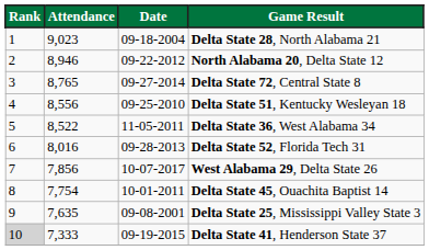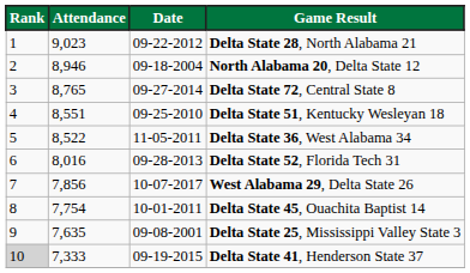Delta State 28, North Alabama 21 | Date: 09-18-2004 -> 09-22-2012
North Alabama 20, Delta State 12 | Date: 09-22-2012 -> 09-18-2004
Delta State 51, Kentucky Wesleyan 18 | Attendance: 8,556 -> 8,551
